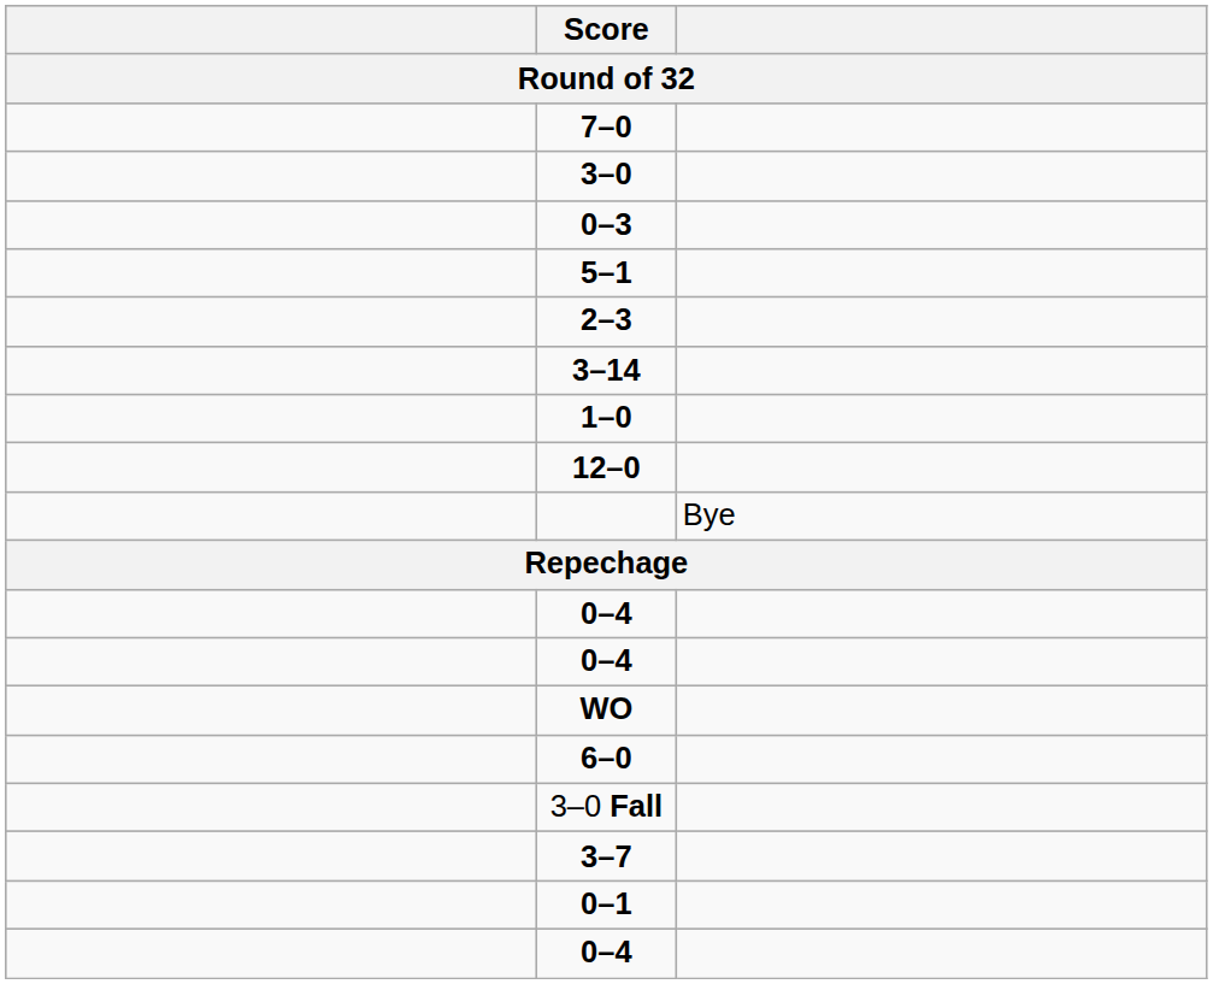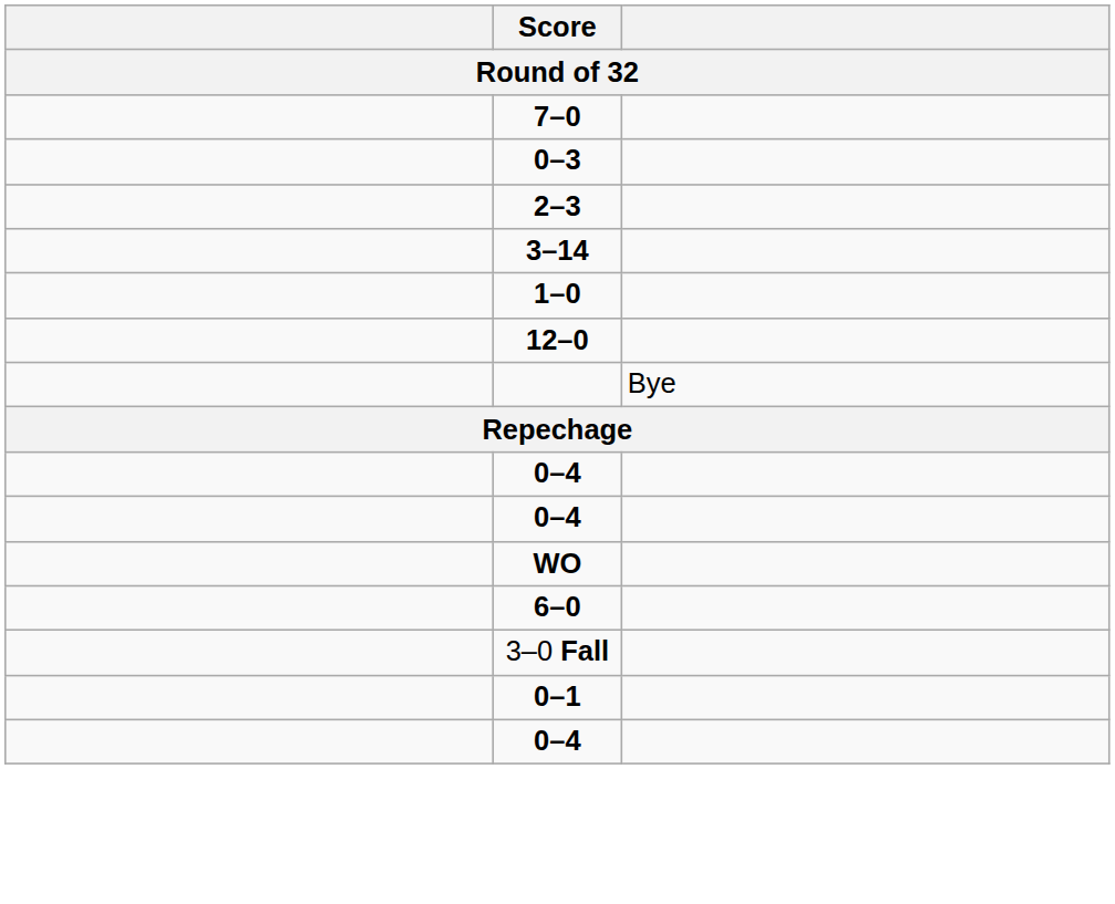- row: 3–0
- row: 5–1
- row: 3–7
